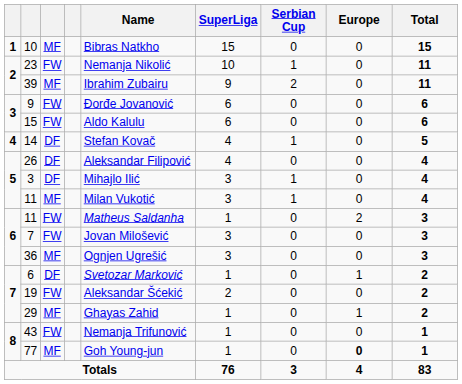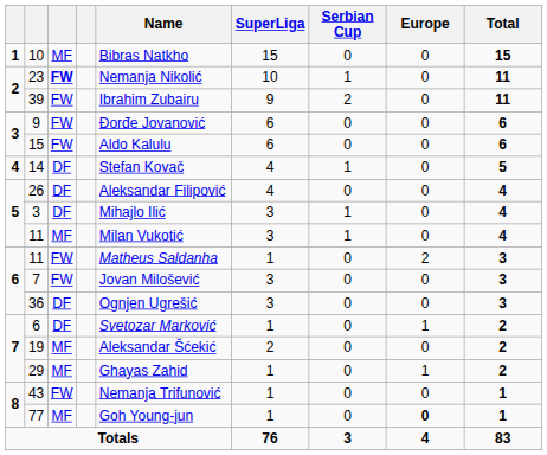23 | column 3: normal -> bold
39 | column 3: MF -> FW
36 | column 3: MF -> DF
19 | column 3: FW -> MF
